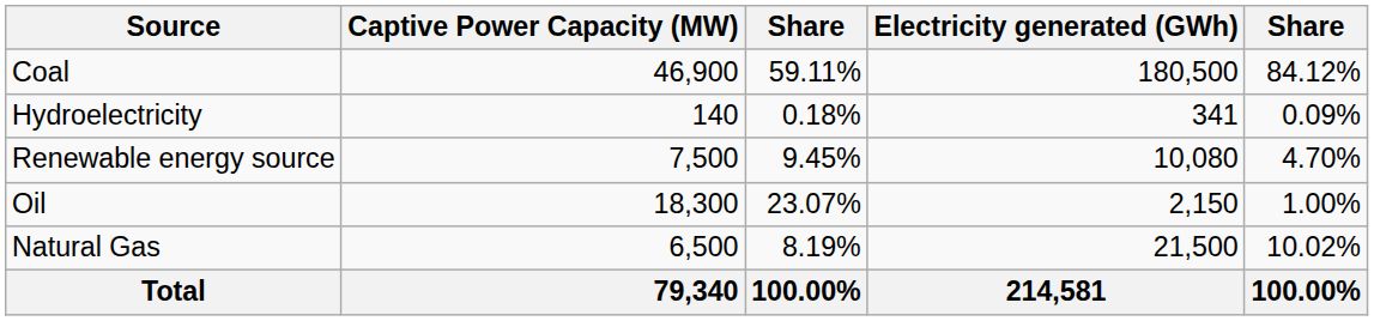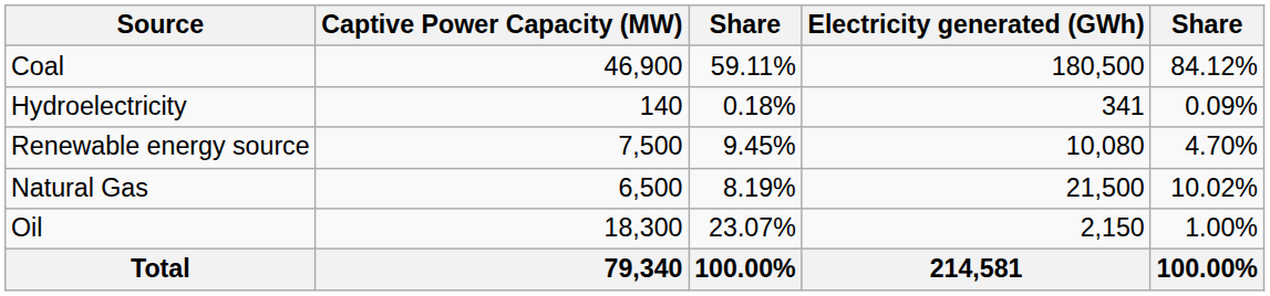rows swapped: Natural Gas <-> Oil
